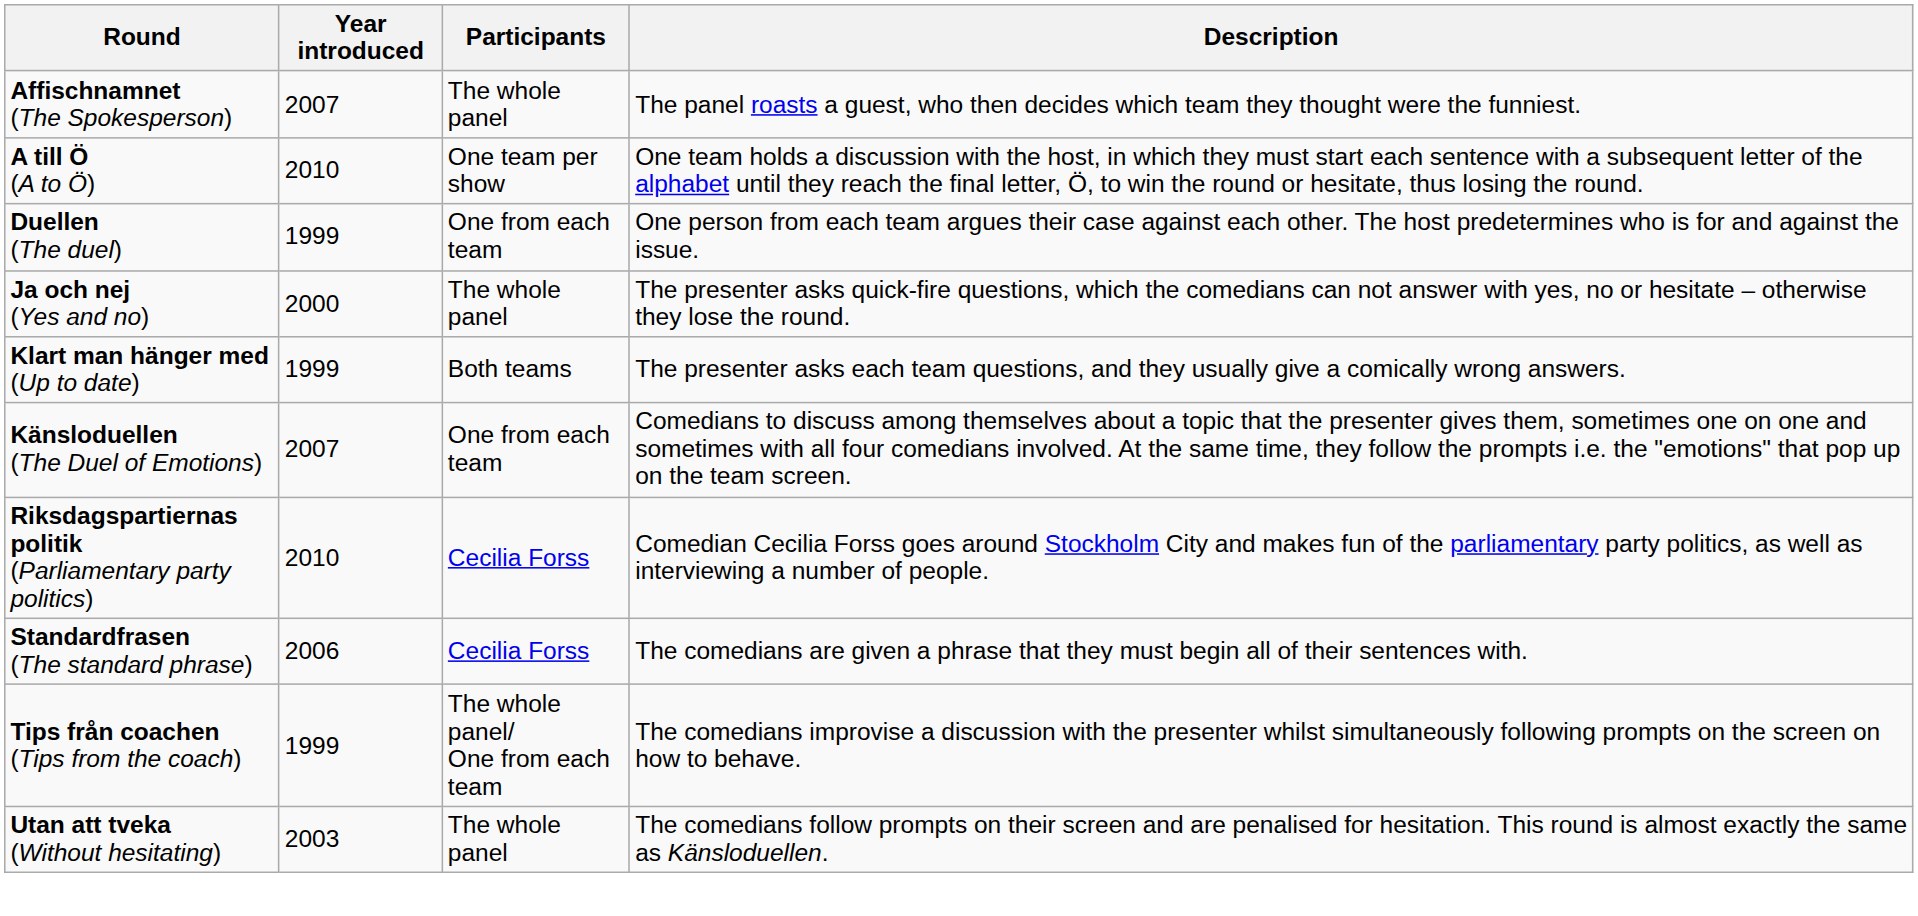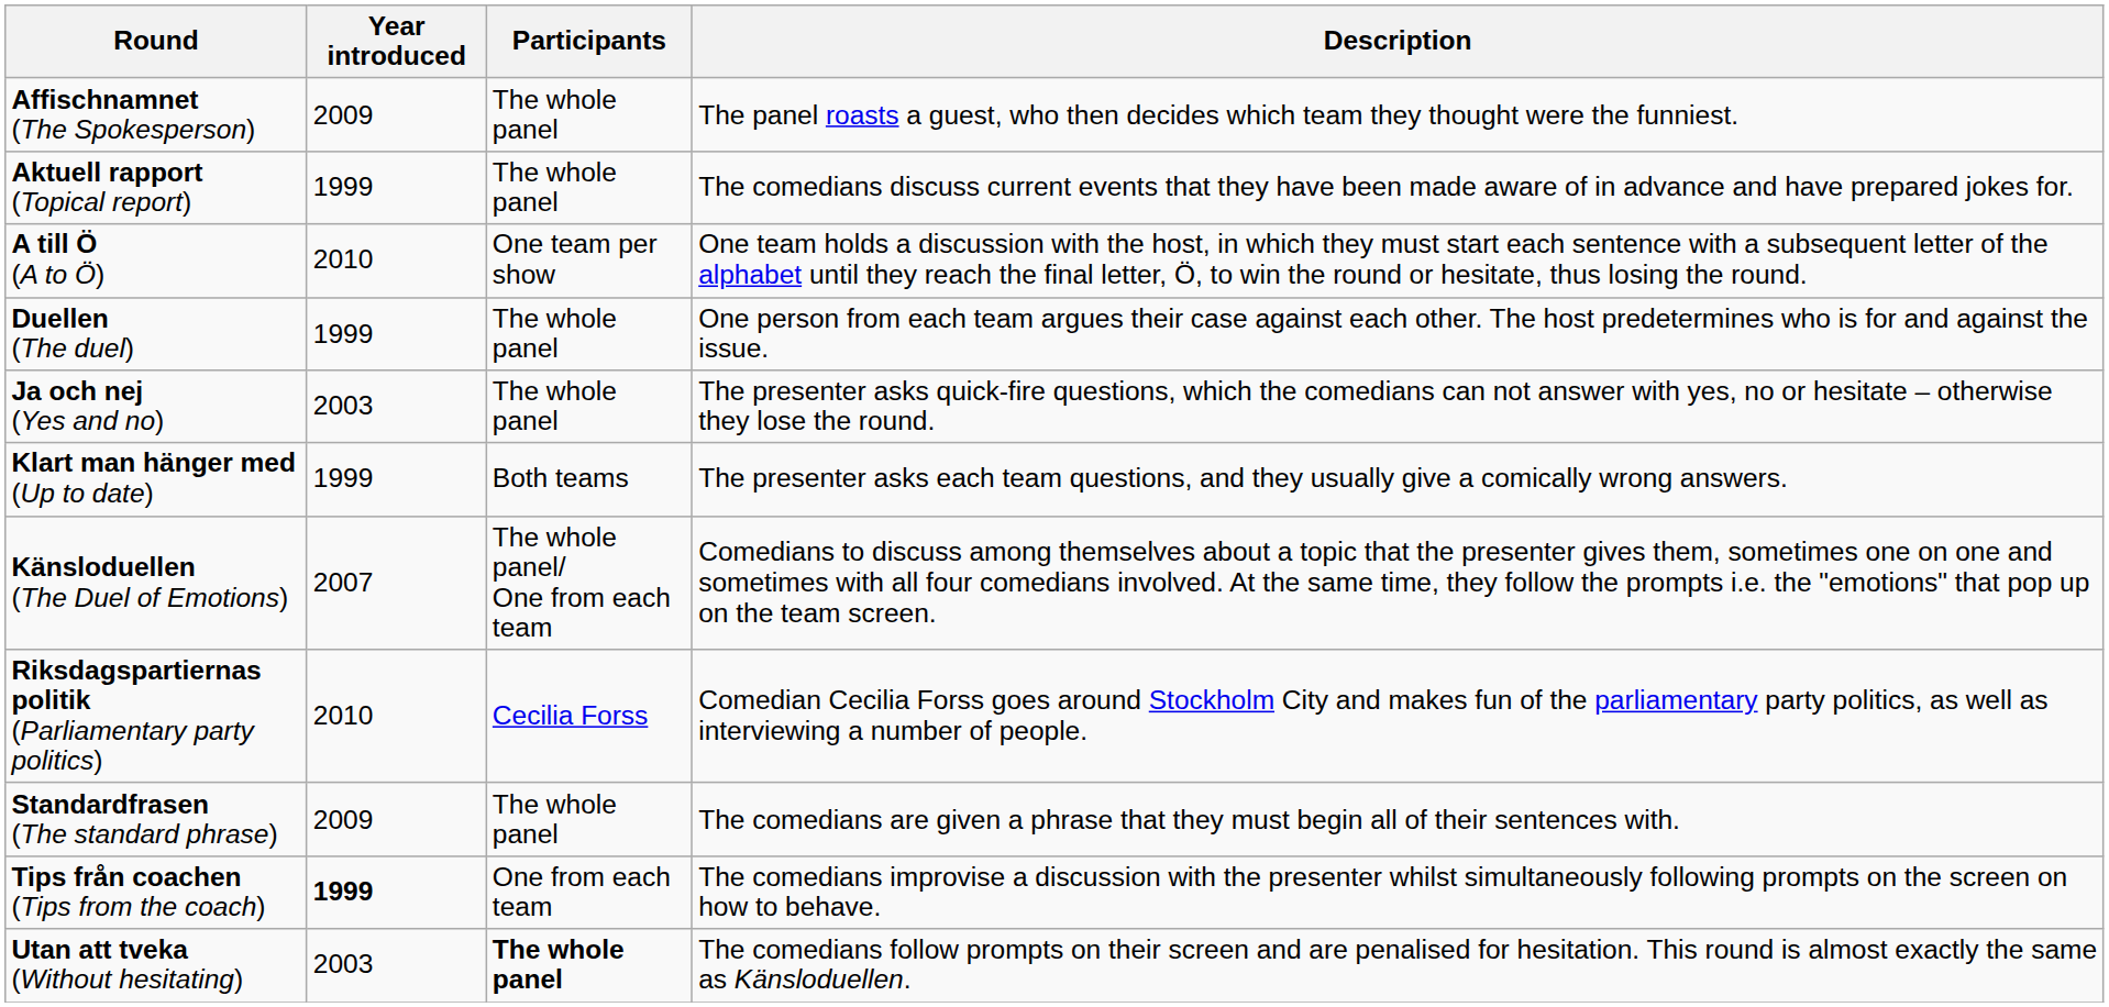Affischnamnet (The Spokesperson) | Year introduced: 2007 -> 2009
+ row: Aktuell rapport (Topical report) | 1999 | The whole panel | The comedians discuss current events that they have been made aware of in advance and have prepared jokes for.
Duellen (The duel) | Participants: One from each team -> The whole panel
Ja och nej (Yes and no) | Year introduced: 2000 -> 2003
Känsloduellen (The Duel of Emotions) | Participants: One from each team -> The whole panel/ One from each team
Standardfrasen (The standard phrase) | Year introduced: 2006 -> 2009
Standardfrasen (The standard phrase) | Participants: Cecilia Forss -> The whole panel
Tips från coachen (Tips from the coach) | Year introduced: normal -> bold
Tips från coachen (Tips from the coach) | Participants: The whole panel/ One from each team -> One from each team
Utan att tveka (Without hesitating) | Participants: normal -> bold
